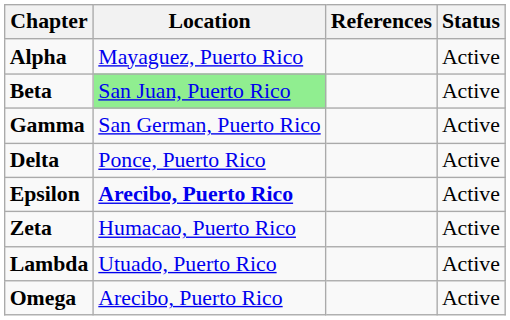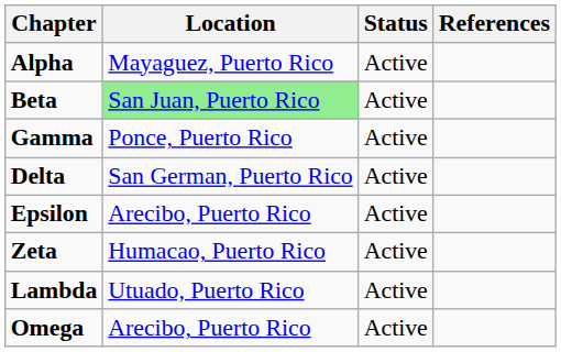columns swapped: Status <-> References
Gamma | Location: San German, Puerto Rico -> Ponce, Puerto Rico
Delta | Location: Ponce, Puerto Rico -> San German, Puerto Rico
Epsilon | Location: bold -> normal
